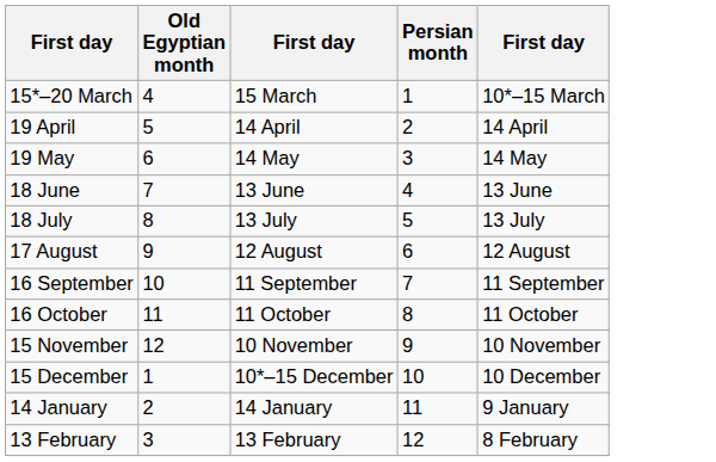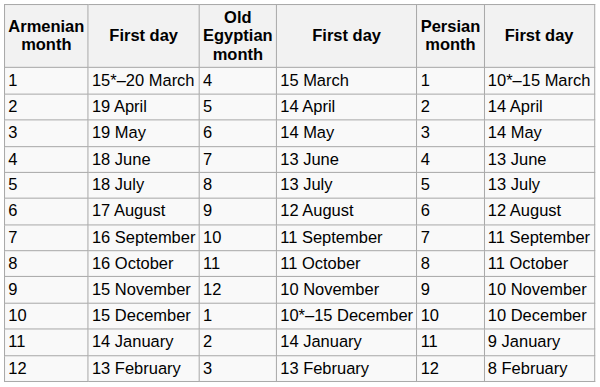+ column: Armenian month | 1 | 2 | 3 | 4 | 5 | 6 | 7 | 8 | 9 | 10 | 11 | 12
